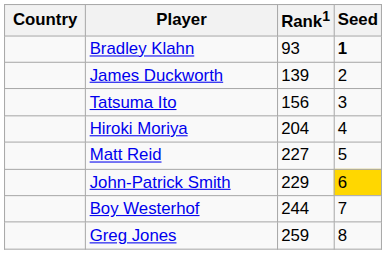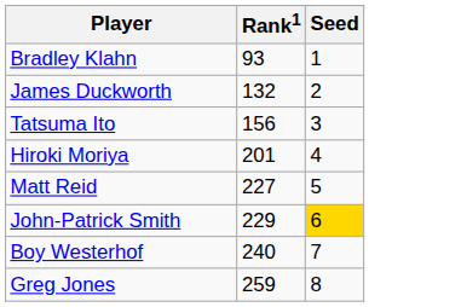- column: Country
Bradley Klahn | Seed: bold -> normal
James Duckworth | Rank1: 139 -> 132
Hiroki Moriya | Rank1: 204 -> 201
Boy Westerhof | Rank1: 244 -> 240
